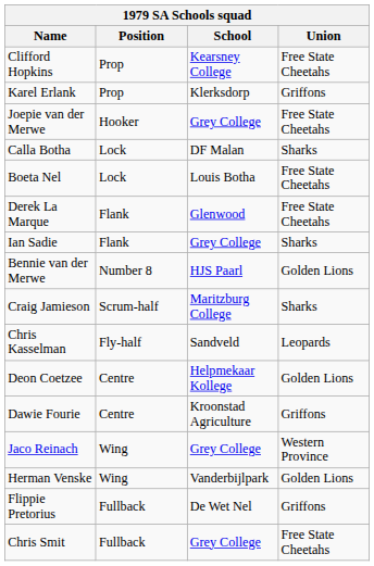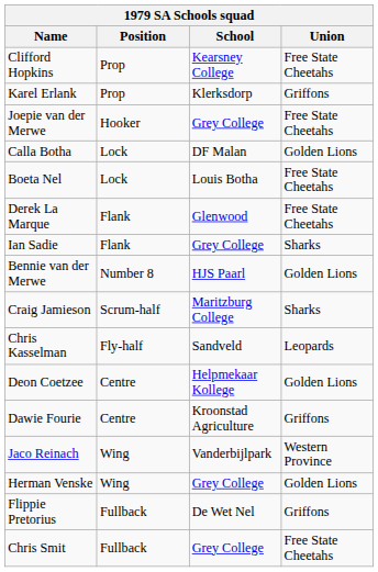Calla Botha | Union: Sharks -> Golden Lions
Jaco Reinach | School: Grey College -> Vanderbijlpark
Herman Venske | School: Vanderbijlpark -> Grey College
